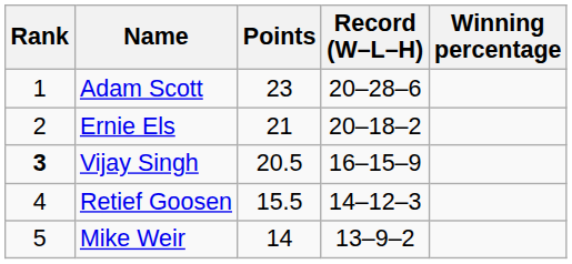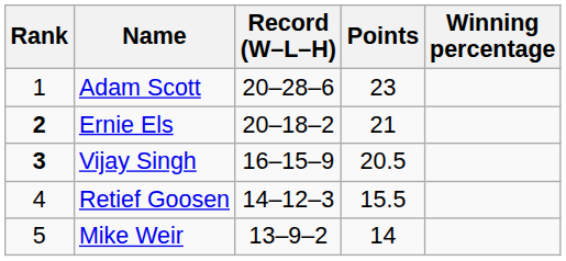columns swapped: Record (W–L–H) <-> Points
Ernie Els | Rank: normal -> bold
